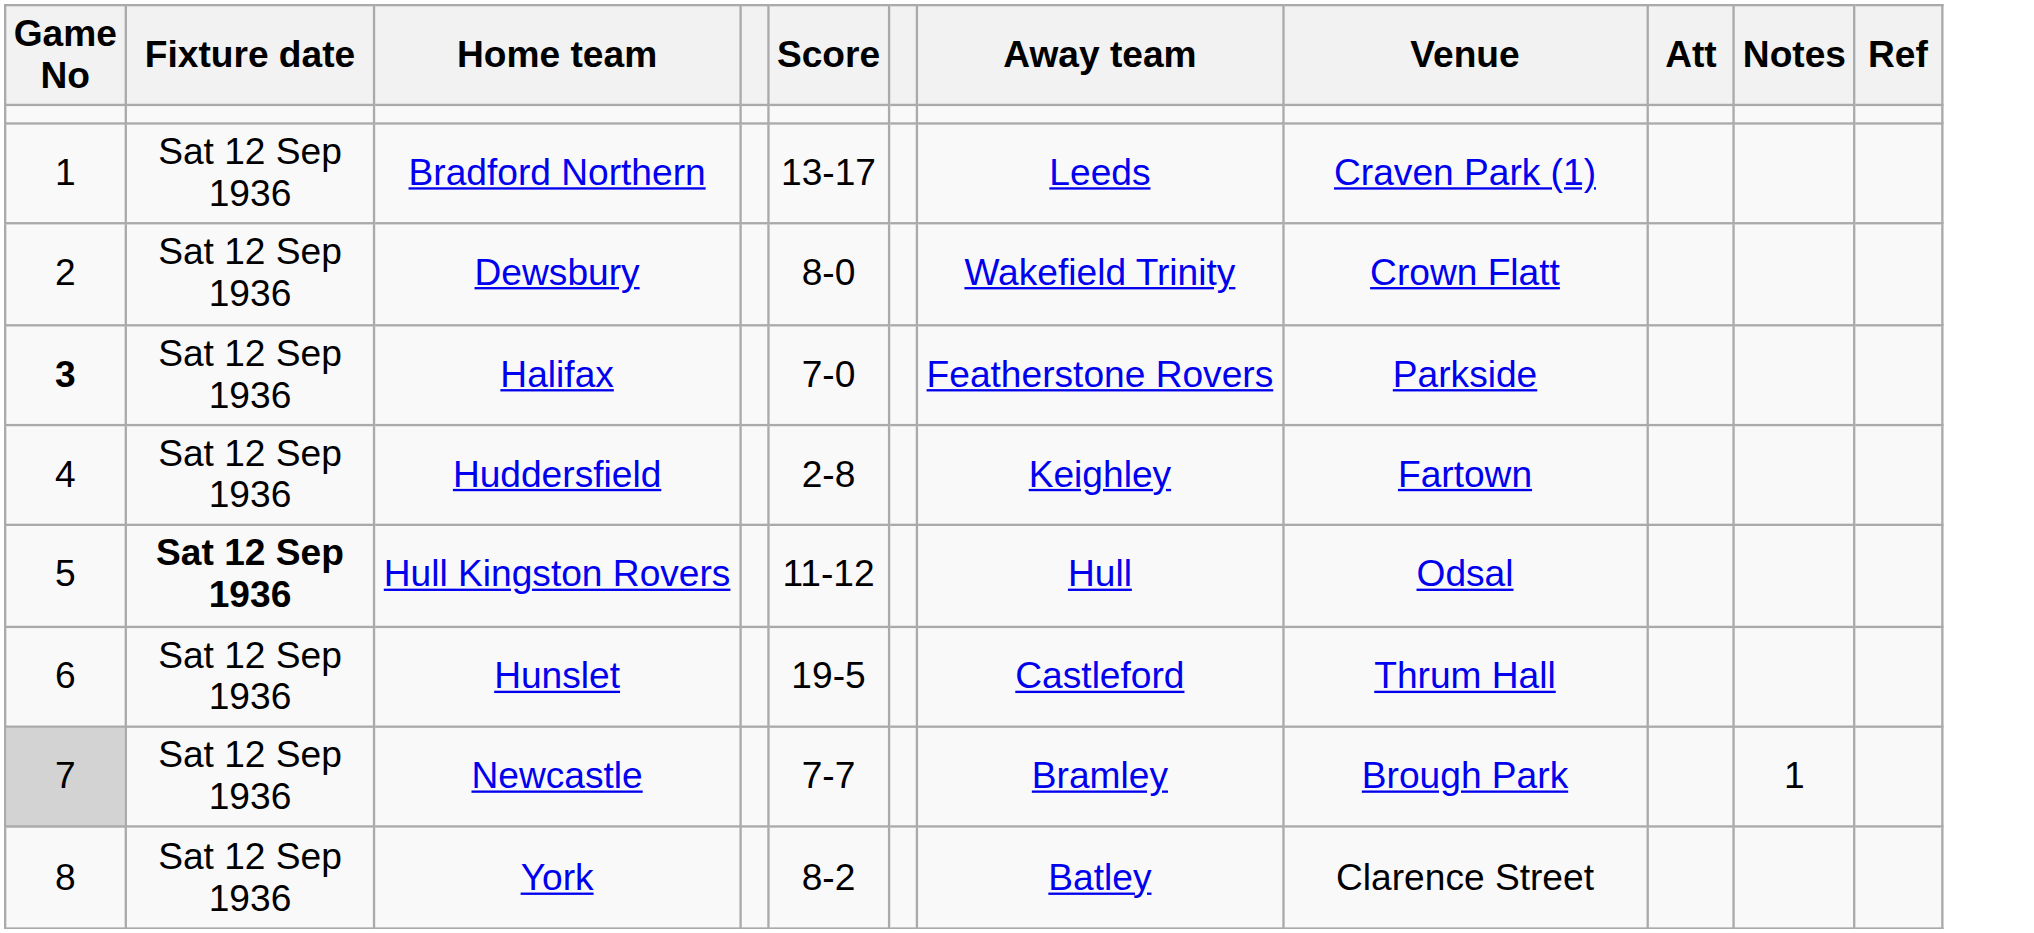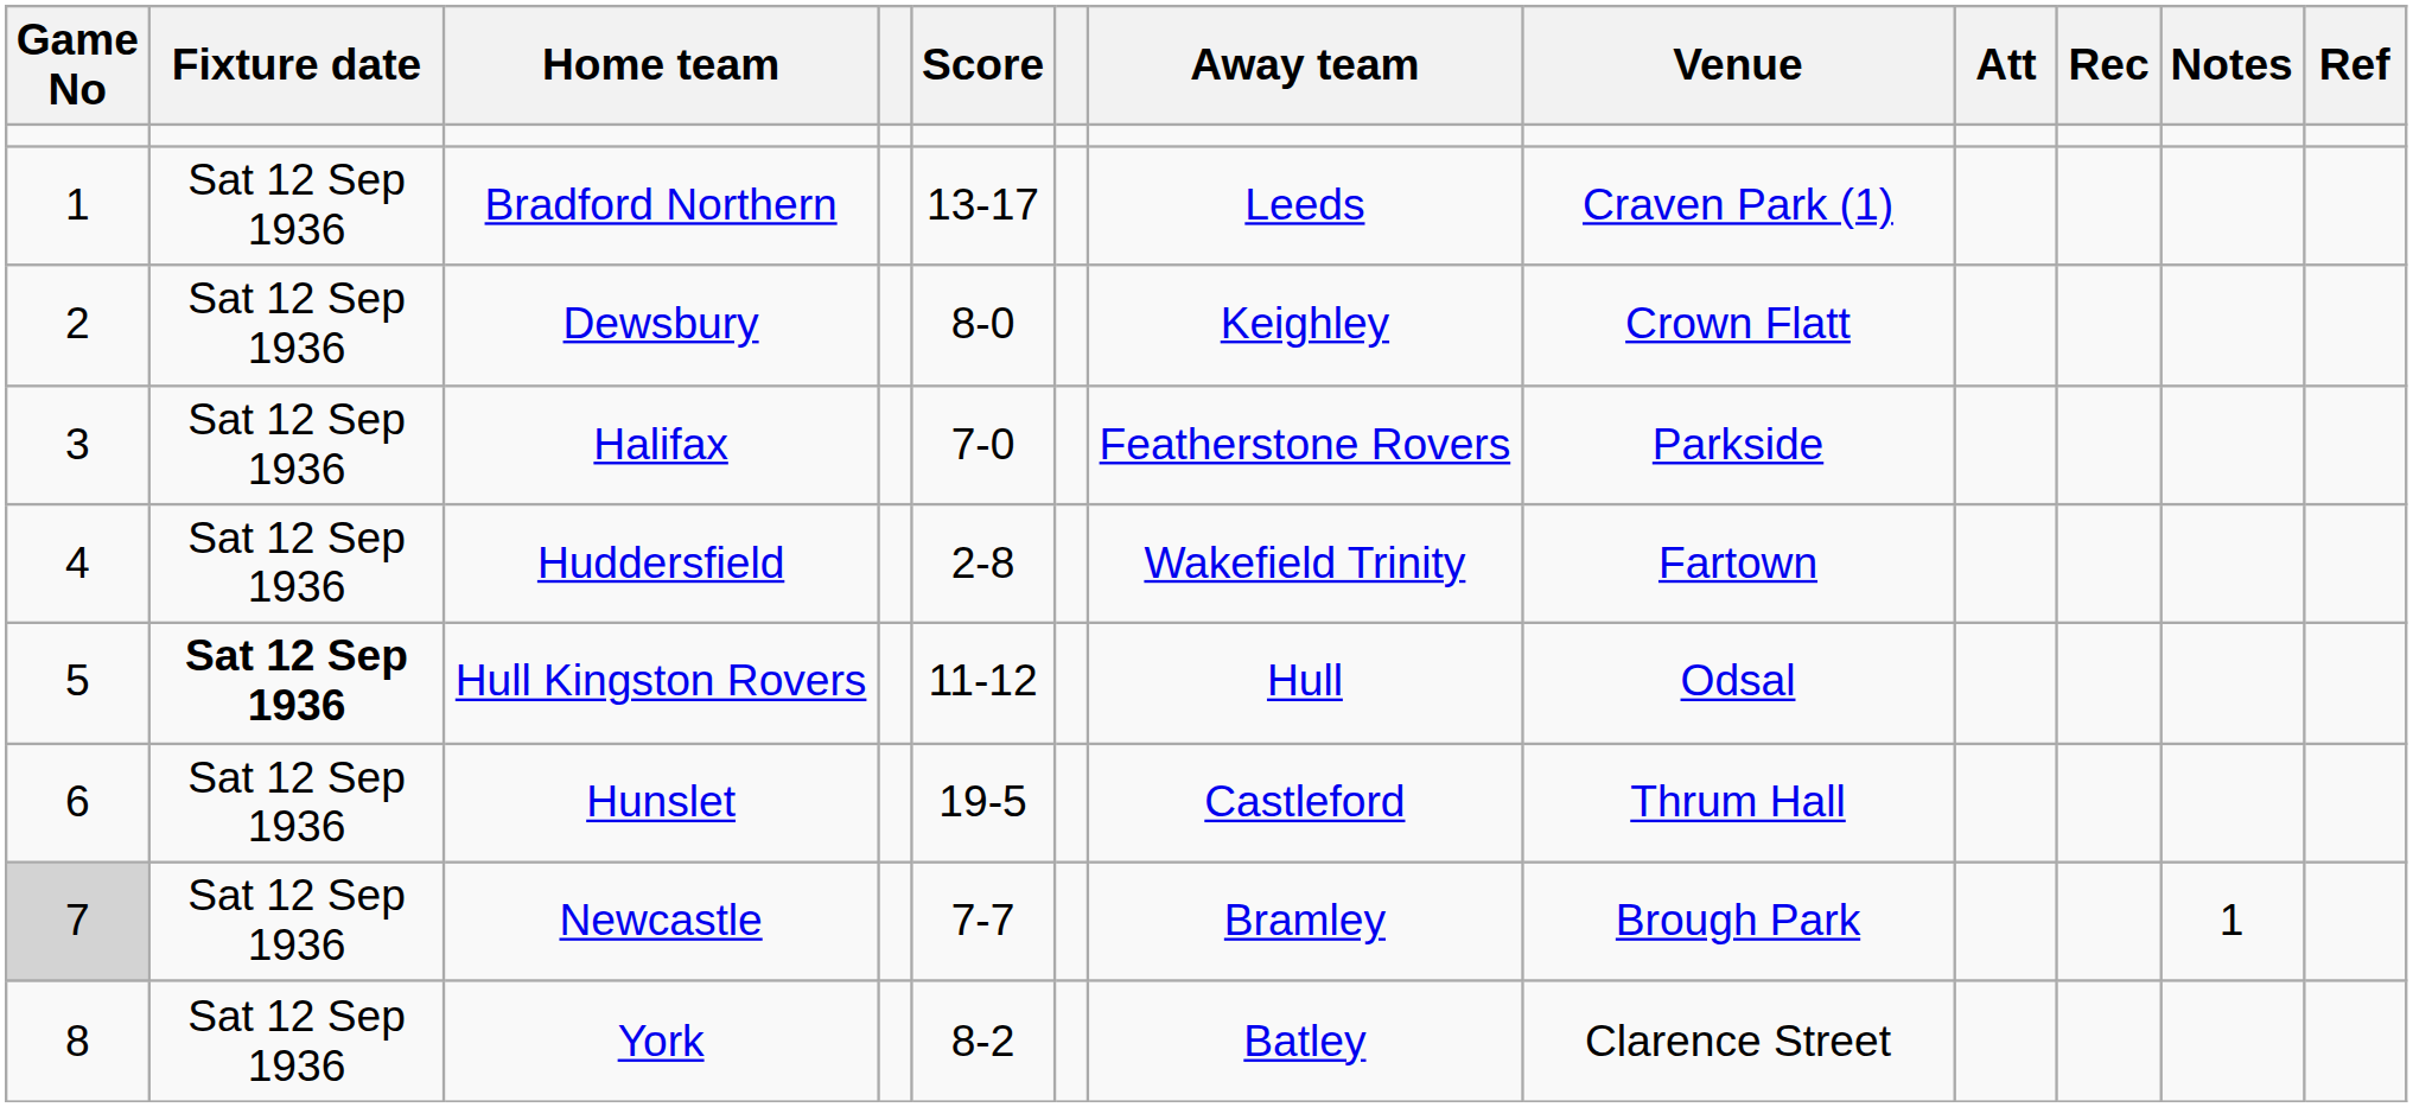+ column: Rec
Dewsbury | Away team: Wakefield Trinity -> Keighley
Halifax | Game No: bold -> normal
Huddersfield | Away team: Keighley -> Wakefield Trinity
